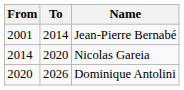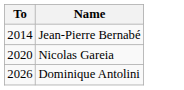- column: From | 2001 | 2014 | 2020
